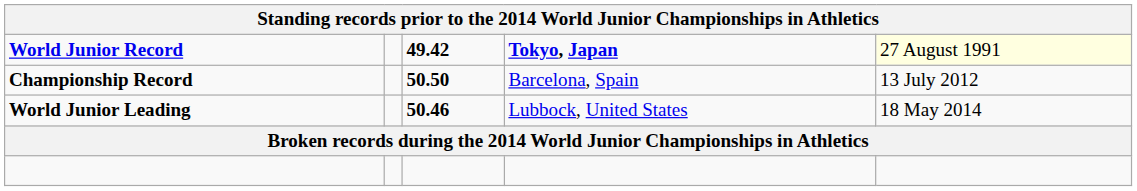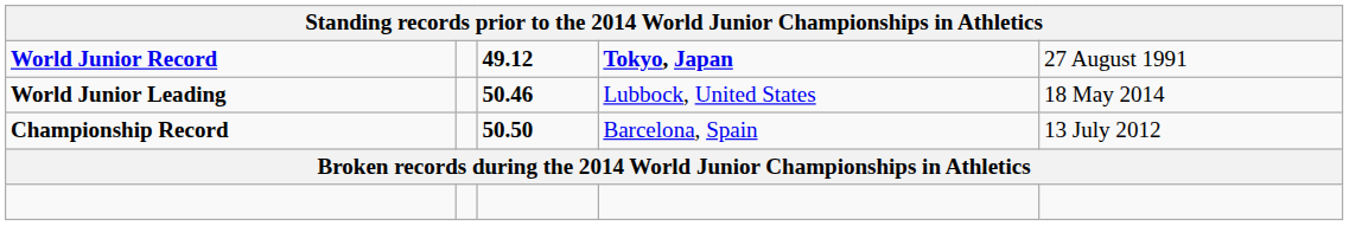World Junior Record | column 3: 49.42 -> 49.12
World Junior Record | column 5: lightyellow background -> no background
rows swapped: Championship Record <-> World Junior Leading
